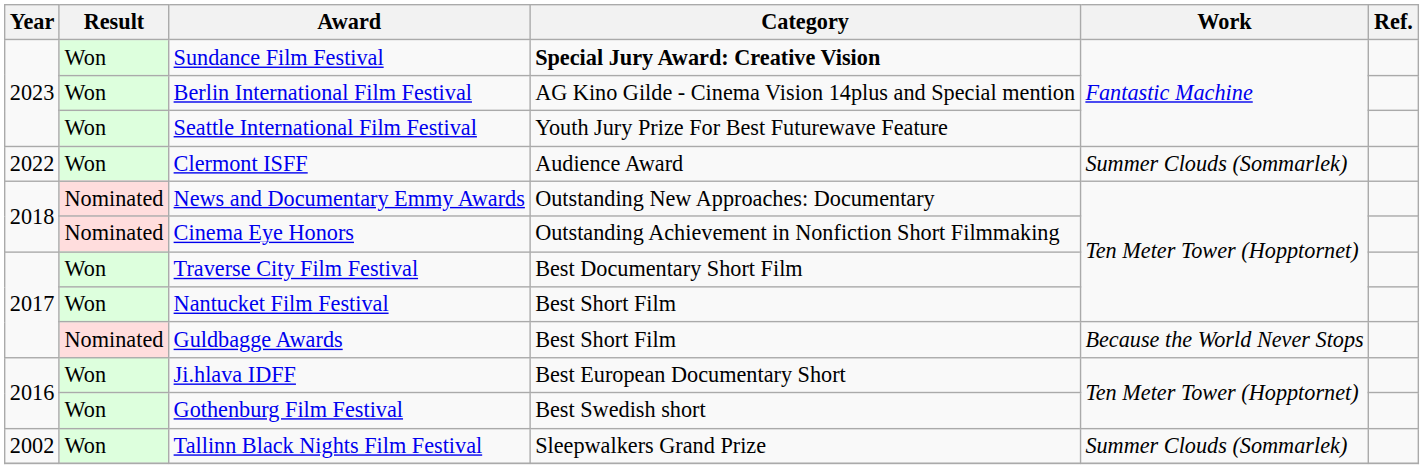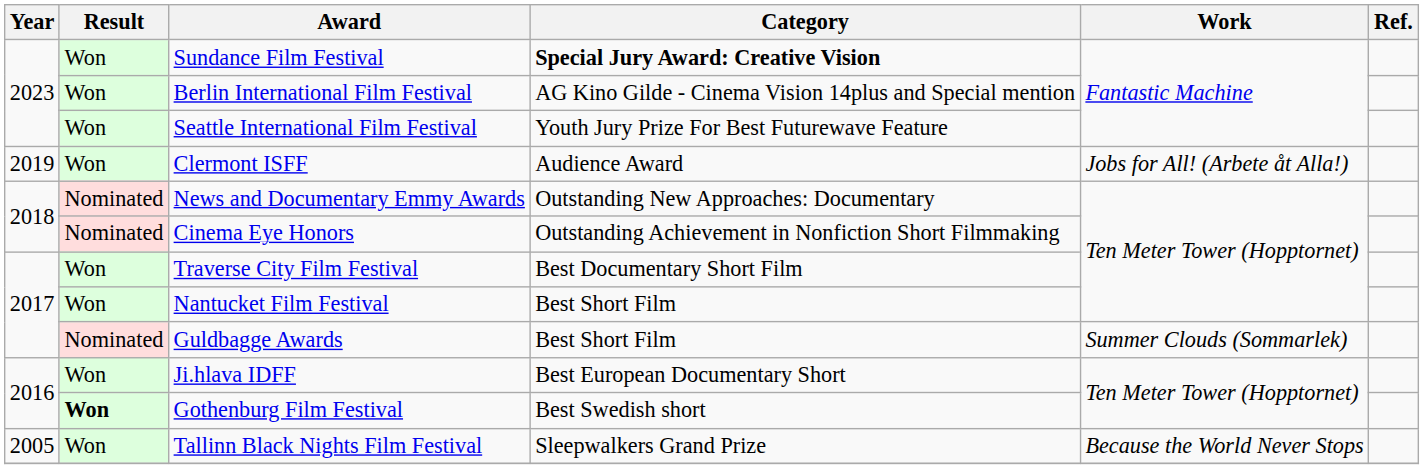Clermont ISFF | Year: 2022 -> 2019
Clermont ISFF | Work: Summer Clouds (Sommarlek) -> Jobs for All! (Arbete åt Alla!)
Guldbagge Awards | Work: Because the World Never Stops -> Summer Clouds (Sommarlek)
Gothenburg Film Festival | Result: normal -> bold
Tallinn Black Nights Film Festival | Year: 2002 -> 2005
Tallinn Black Nights Film Festival | Work: Summer Clouds (Sommarlek) -> Because the World Never Stops
